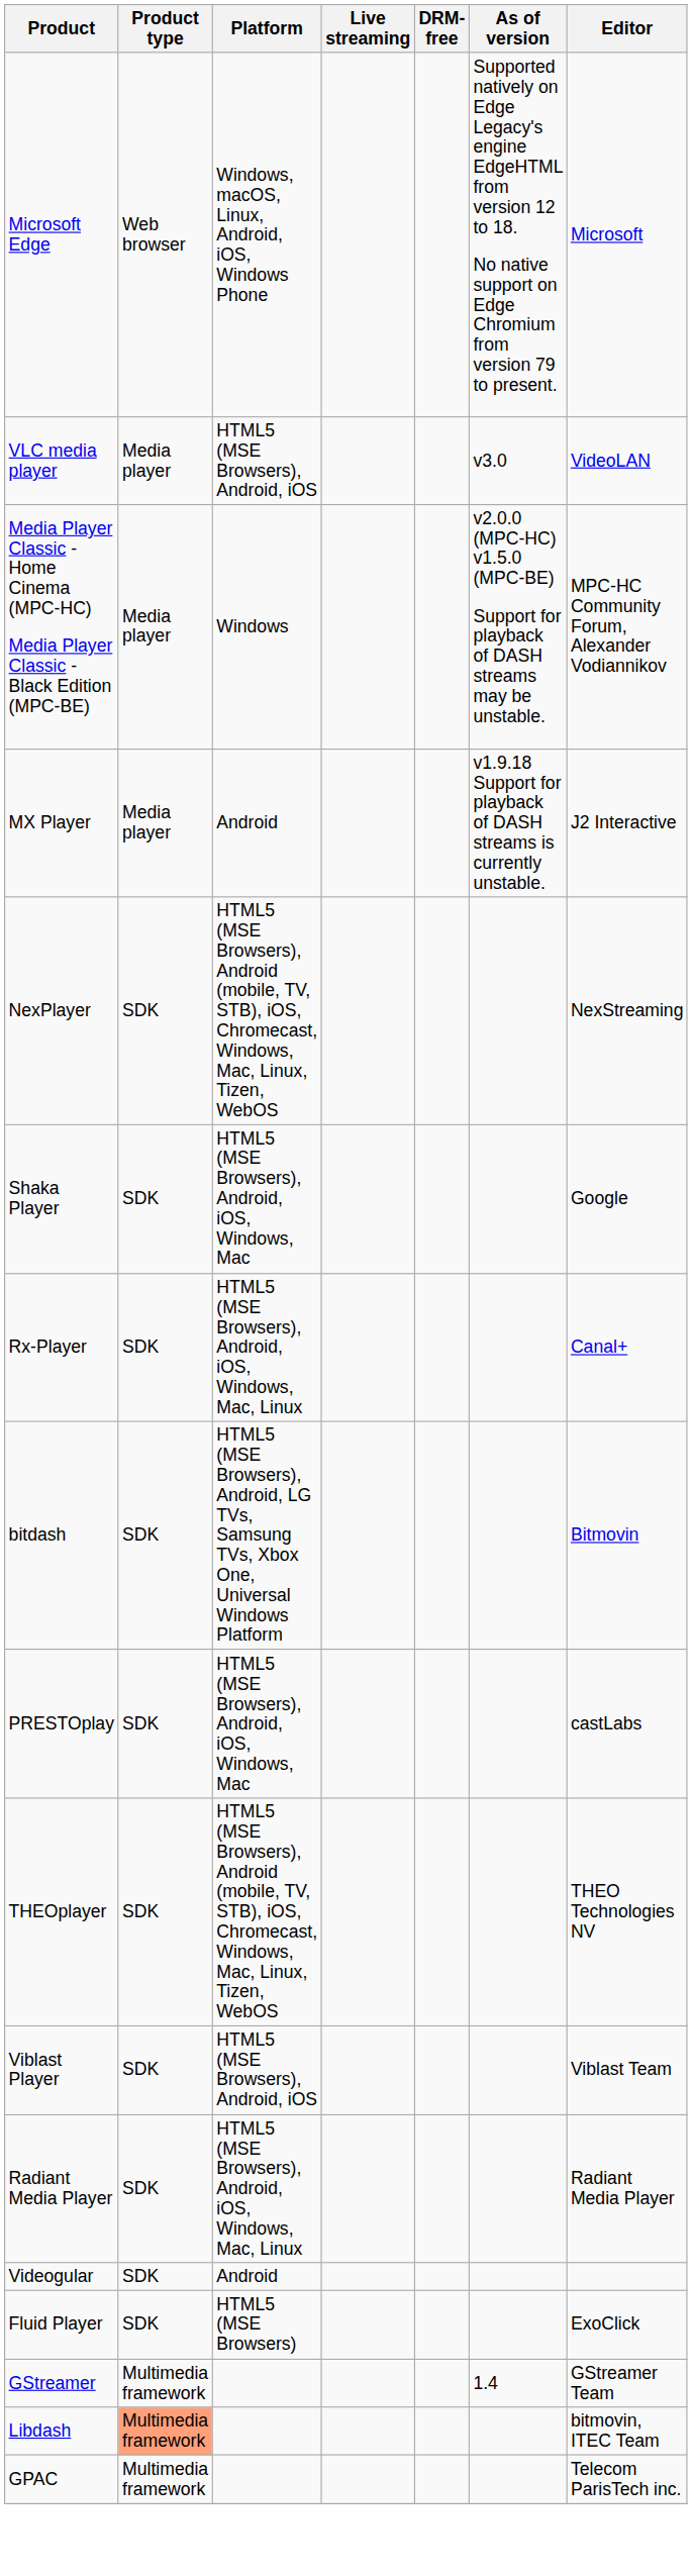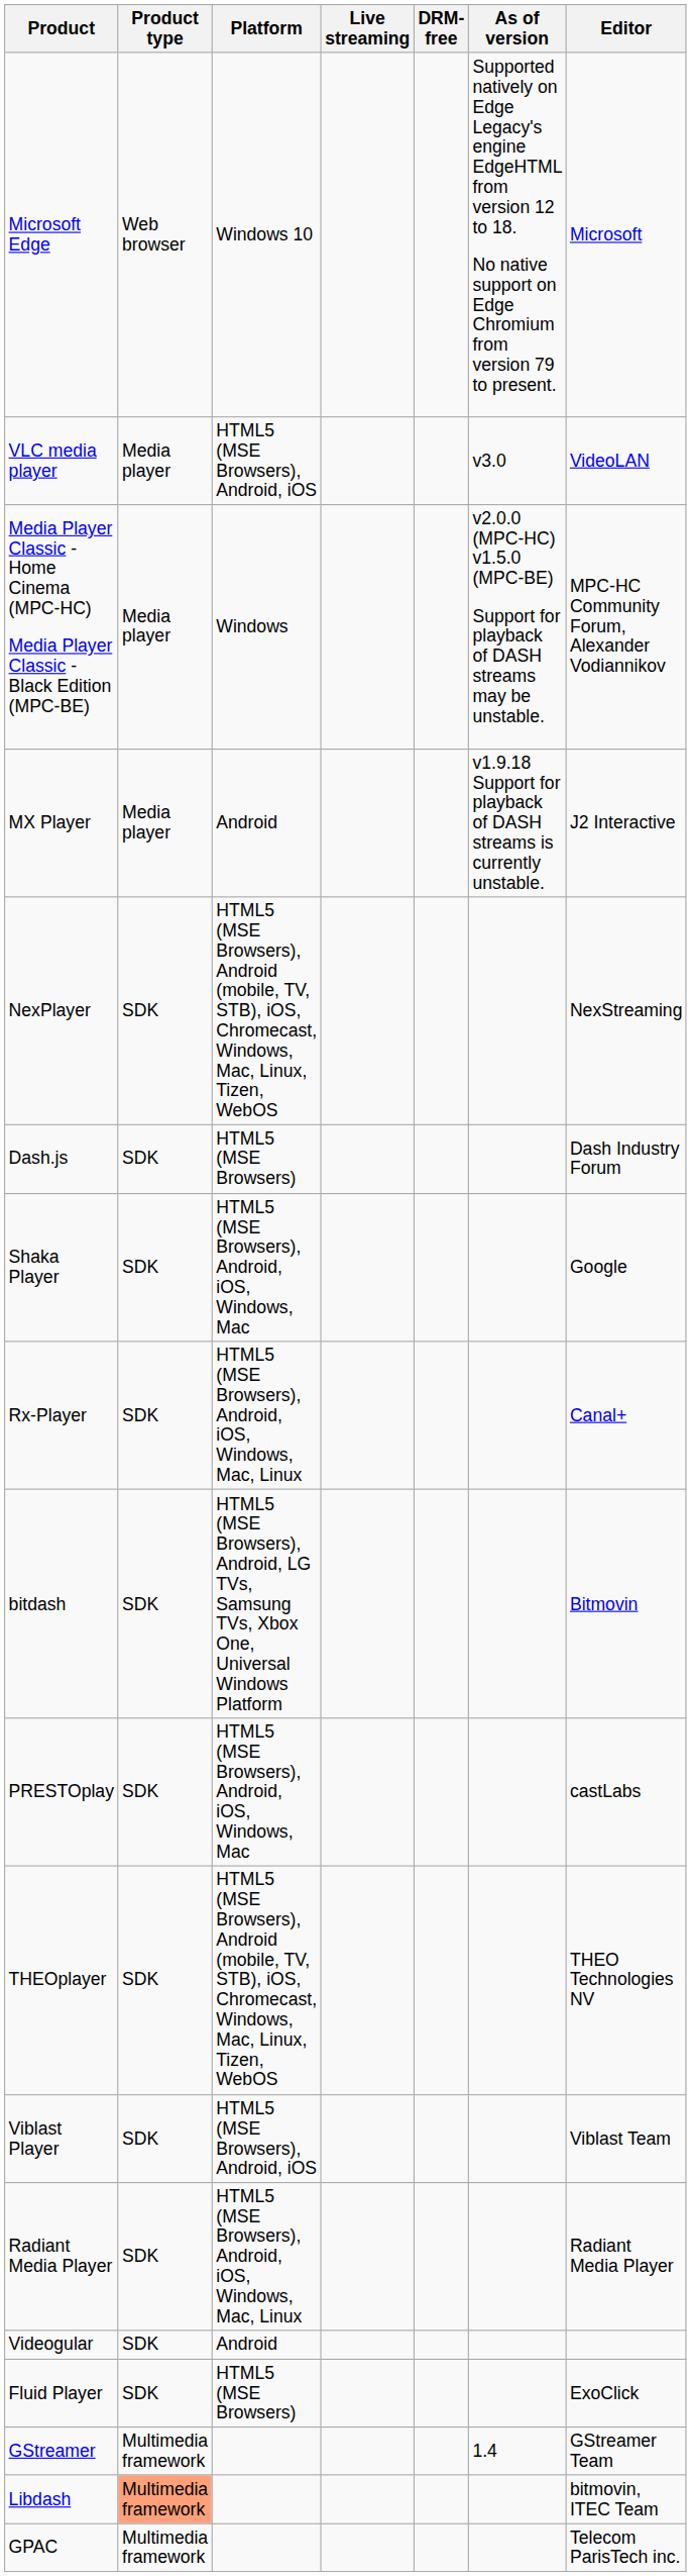Microsoft Edge | Platform: Windows, macOS, Linux, Android, iOS, Windows Phone -> Windows 10
+ row: Dash.js | SDK | HTML5 (MSE Browsers) | Dash Industry Forum
